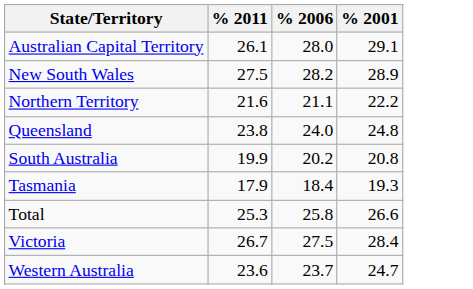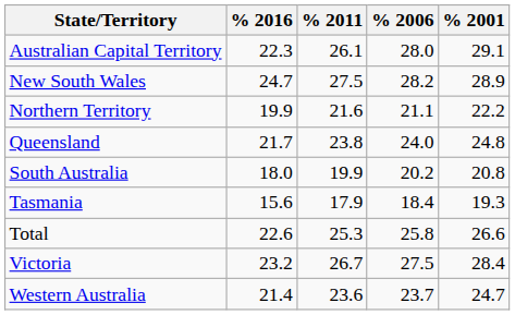+ column: % 2016 | 22.3 | 24.7 | 19.9 | 21.7 | 18.0 | 15.6 | 22.6 | 23.2 | 21.4
